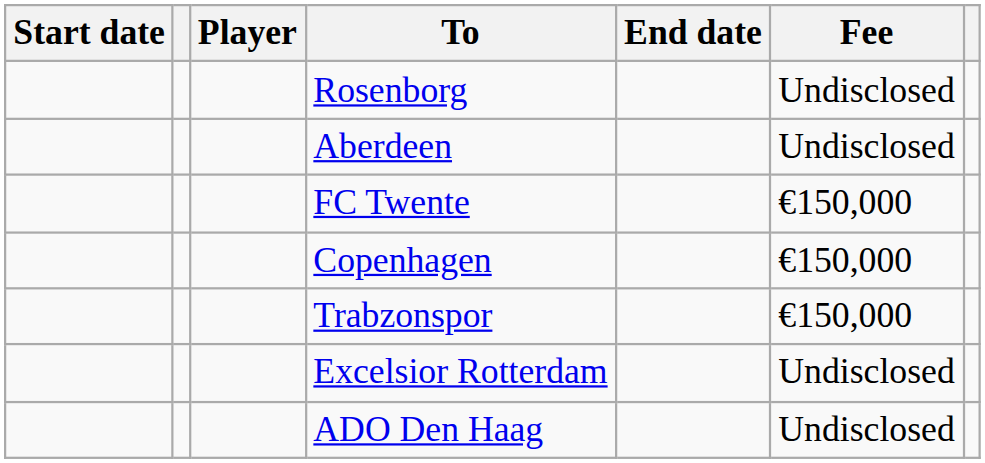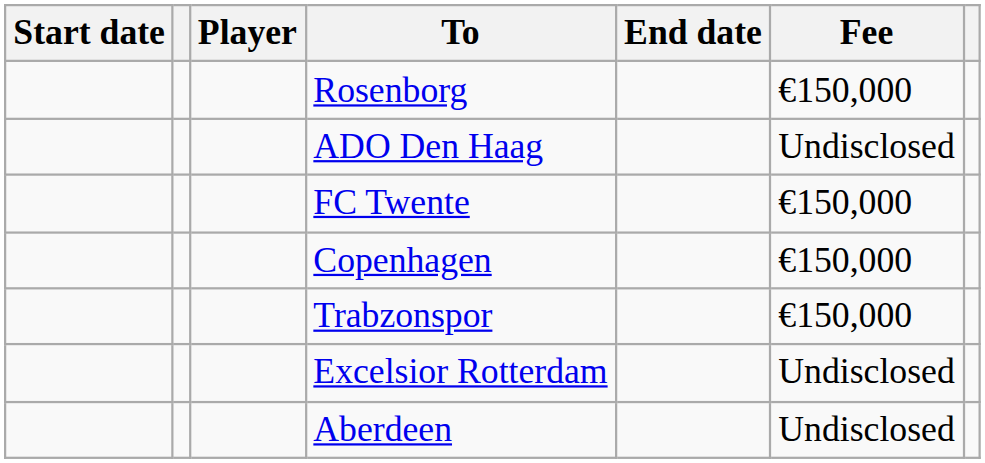Rosenborg | Fee: Undisclosed -> €150,000
rows swapped: ADO Den Haag <-> Aberdeen
